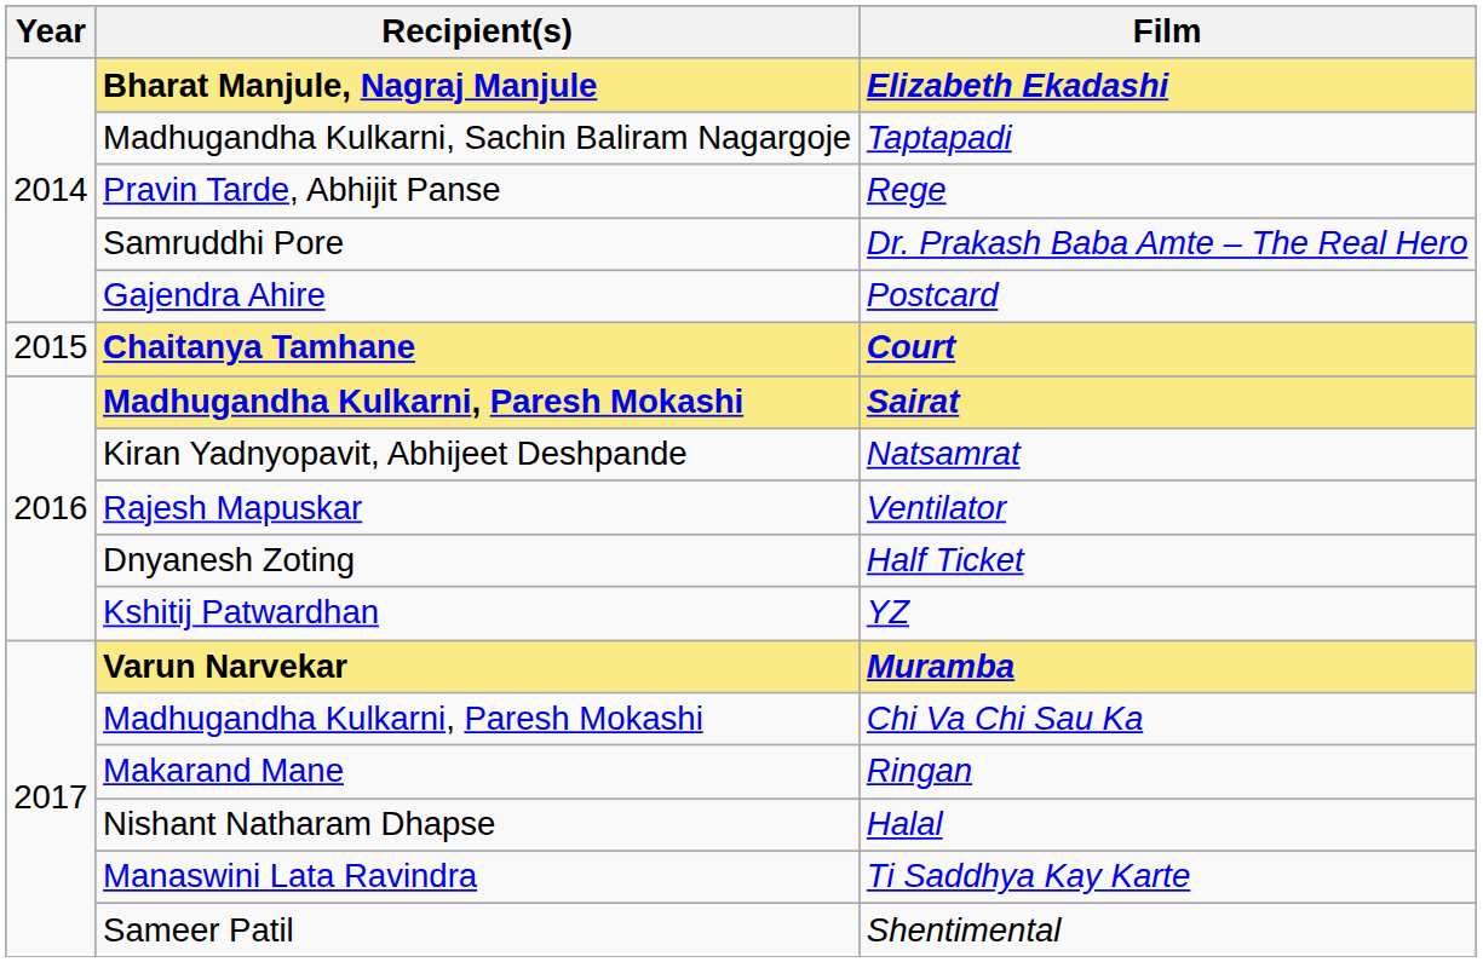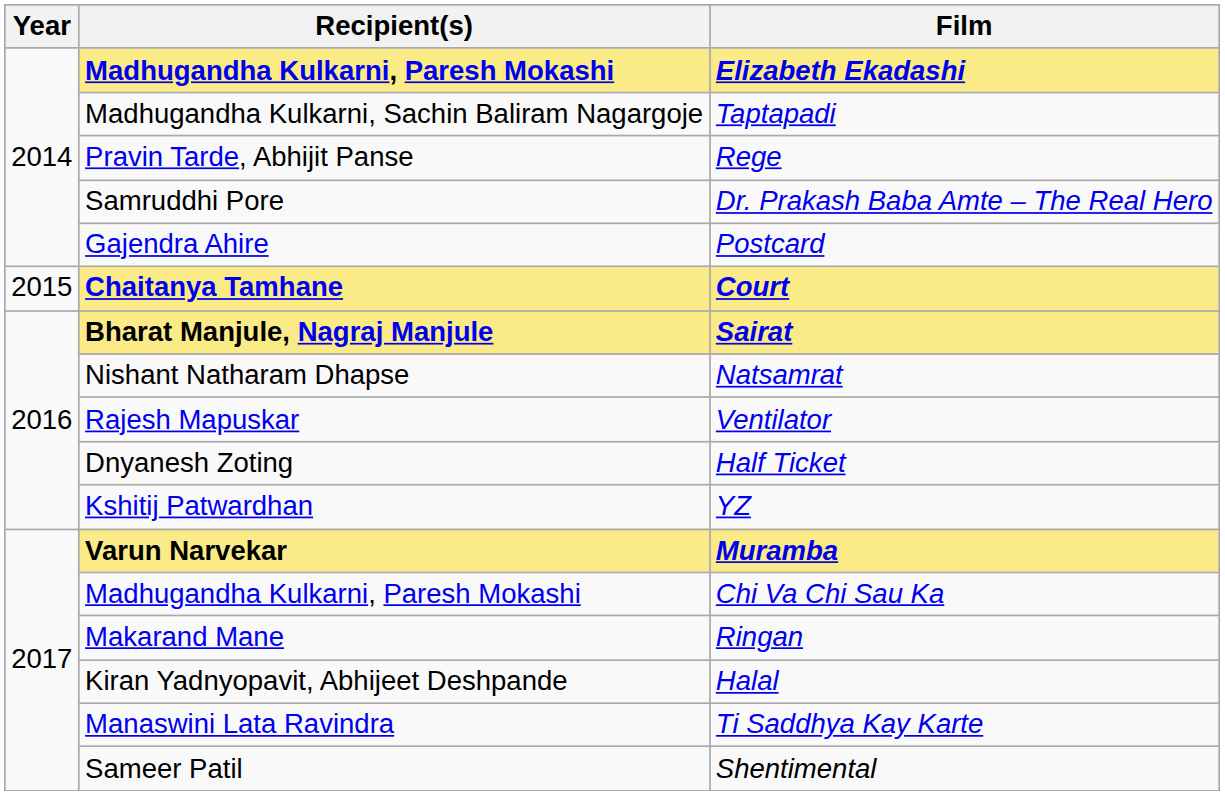Elizabeth Ekadashi | Recipient(s): Bharat Manjule, Nagraj Manjule -> Madhugandha Kulkarni, Paresh Mokashi
Sairat | Recipient(s): Madhugandha Kulkarni, Paresh Mokashi -> Bharat Manjule, Nagraj Manjule
Natsamrat | Recipient(s): Kiran Yadnyopavit, Abhijeet Deshpande -> Nishant Natharam Dhapse
Halal | Recipient(s): Nishant Natharam Dhapse -> Kiran Yadnyopavit, Abhijeet Deshpande
